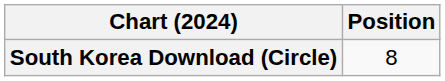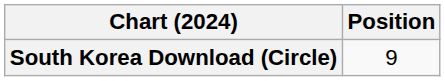South Korea Download (Circle) | Position: 8 -> 9
